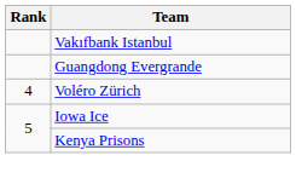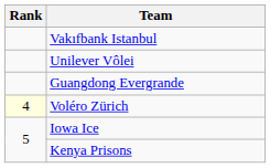+ row: Unilever Vôlei
Voléro Zürich | Rank: no background -> lightyellow background
